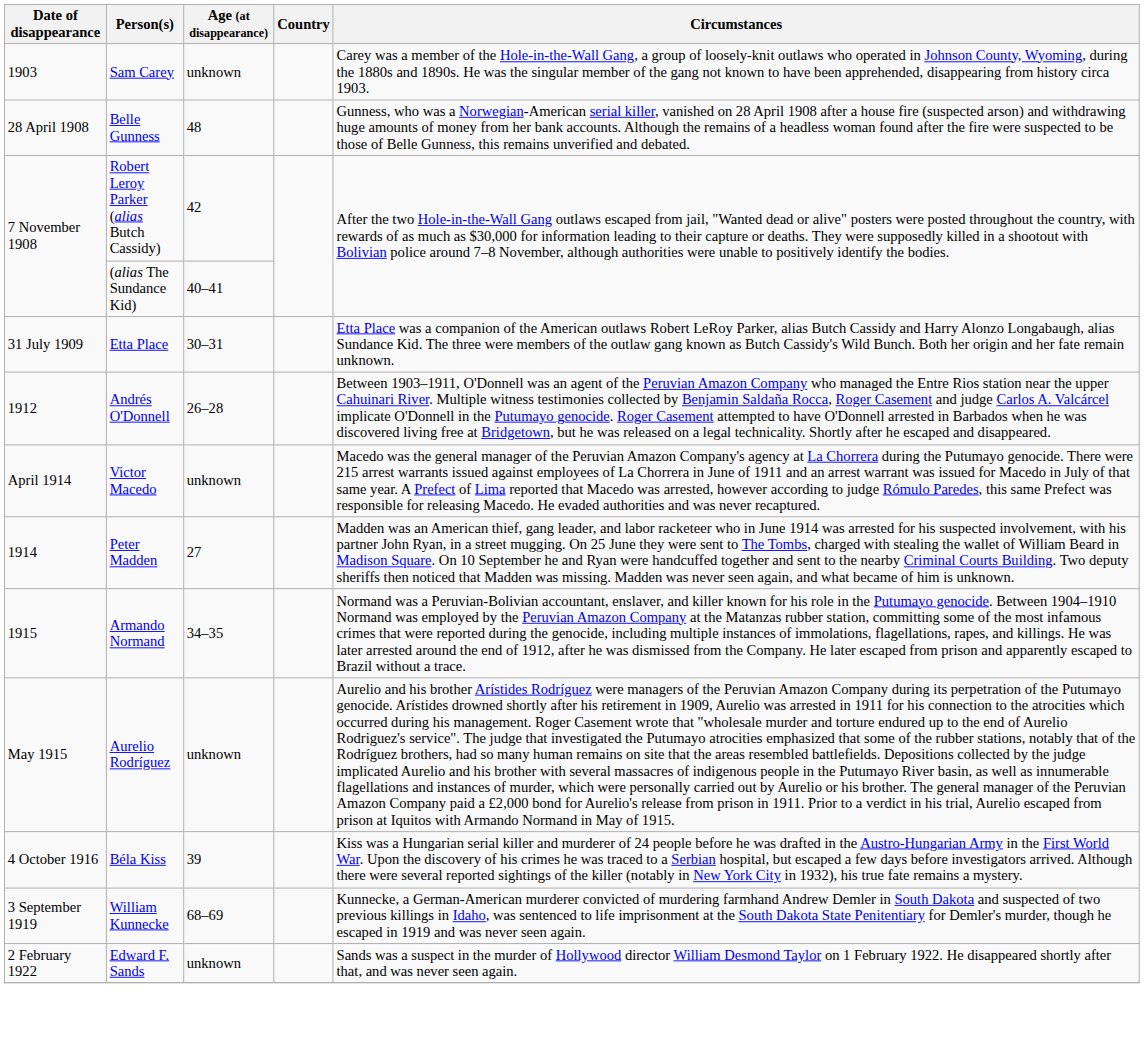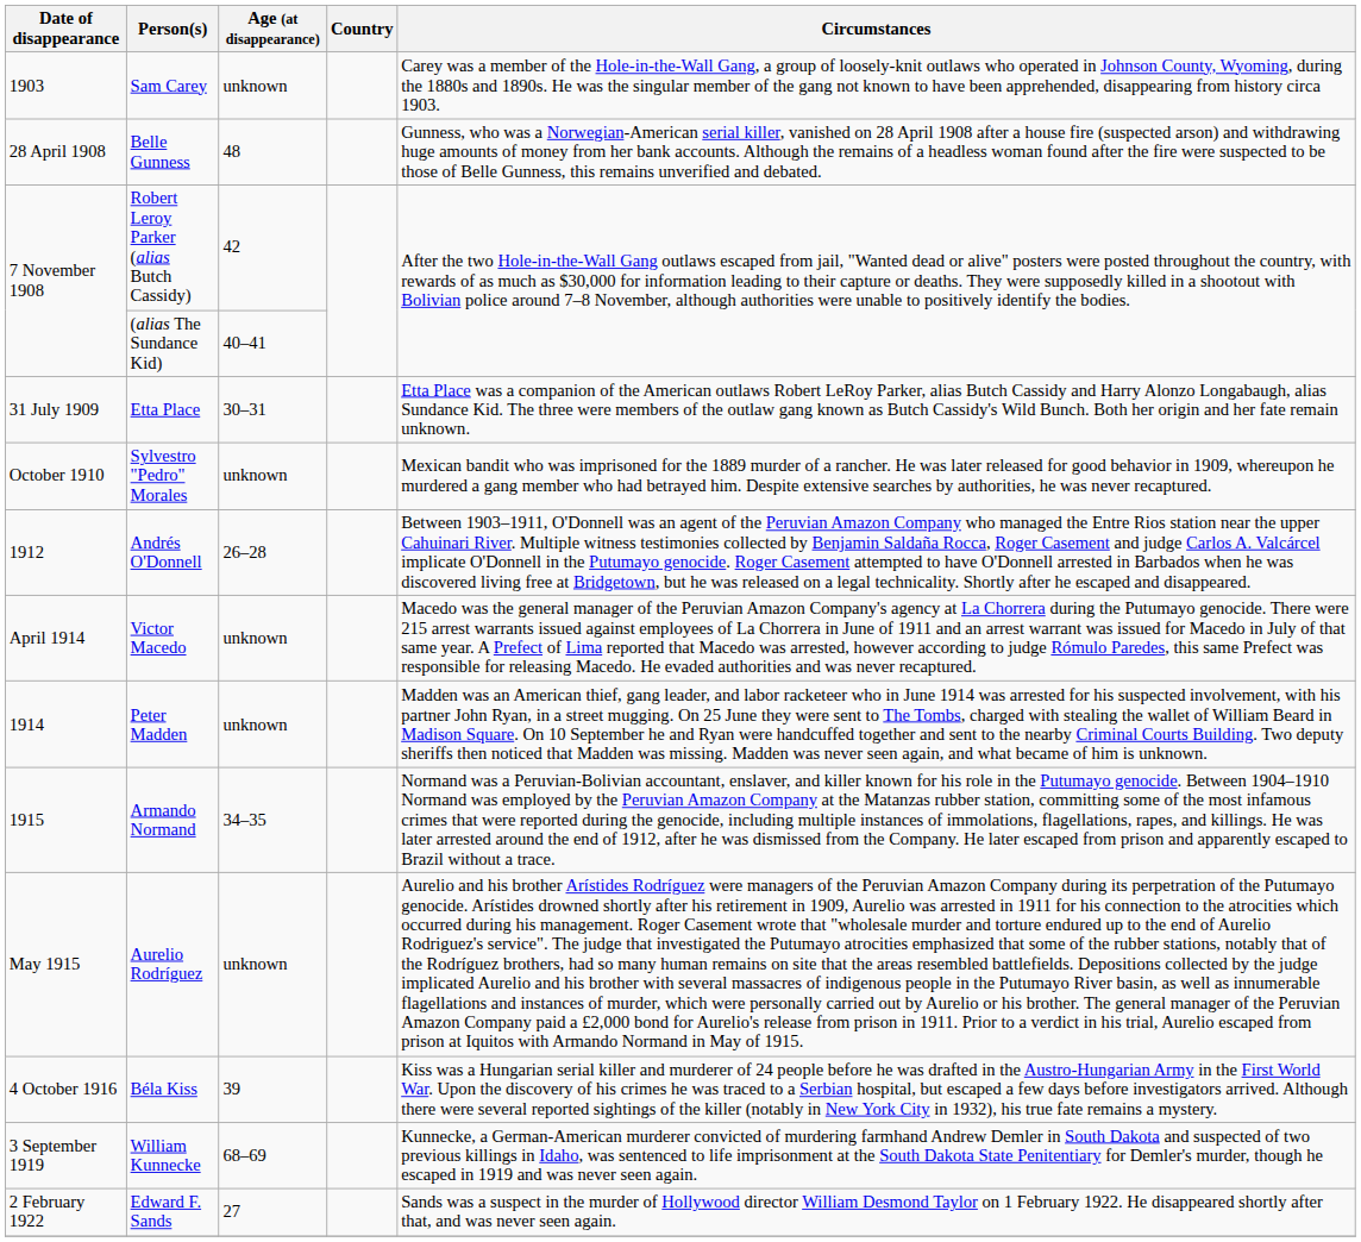+ row: October 1910 | Sylvestro "Pedro" Morales | unknown | Mexican bandit who was imprisoned for the 1889 murder of a rancher. He was later released for good behavior in 1909, whereupon he murdered a gang member who had betrayed him. Despite extensive searches by authorities, he was never recaptured.
Peter Madden | Age (at disappearance): 27 -> unknown
Edward F. Sands | Age (at disappearance): unknown -> 27
